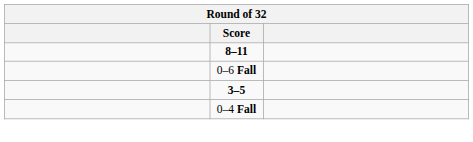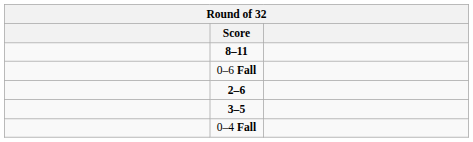+ row: 2–6
